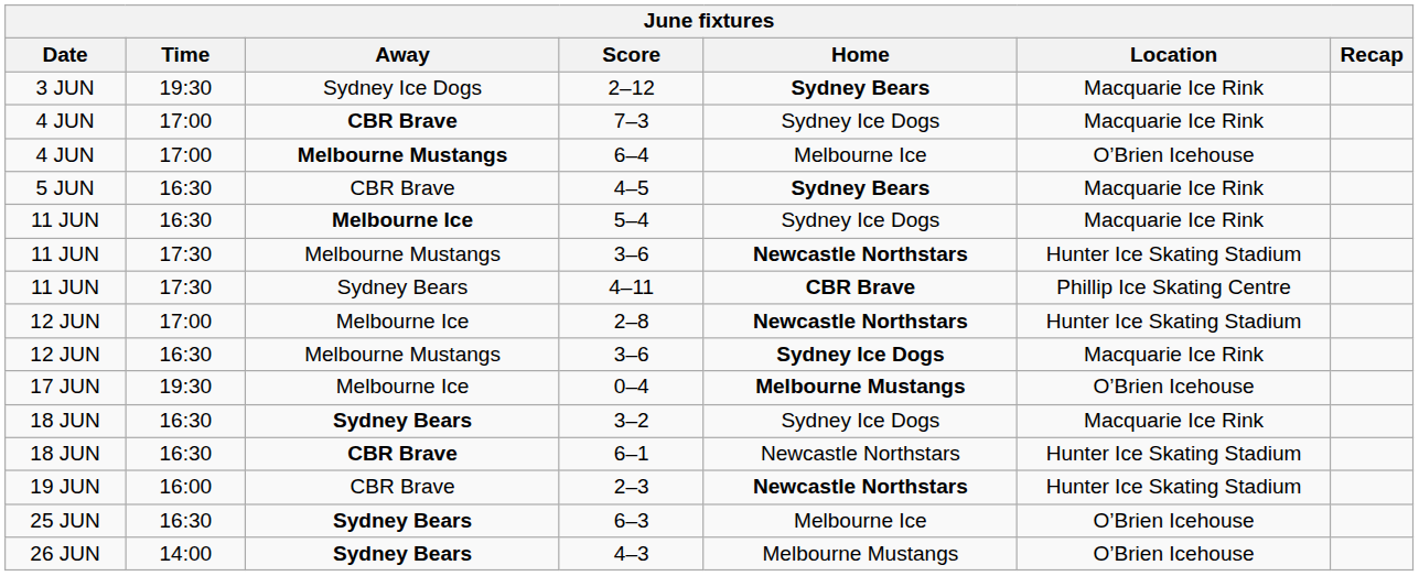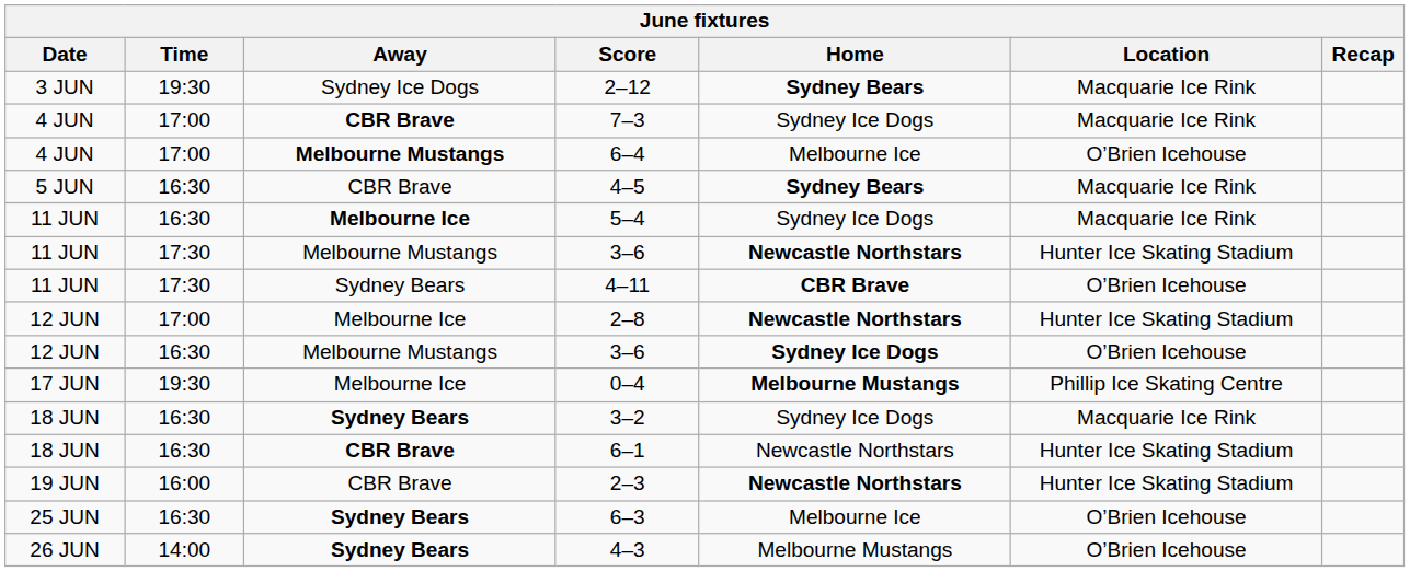4–11 | Location: Phillip Ice Skating Centre -> O’Brien Icehouse
12 JUN / 3–6 | Location: Macquarie Ice Rink -> O’Brien Icehouse
0–4 | Location: O’Brien Icehouse -> Phillip Ice Skating Centre
